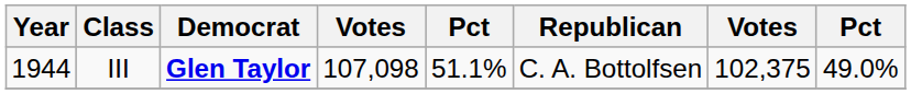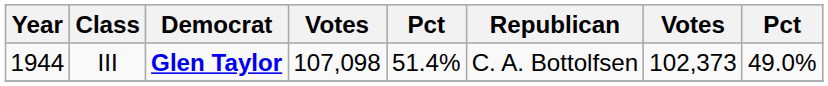III | column 5: 51.1% -> 51.4%
III | column 7: 102,375 -> 102,373
